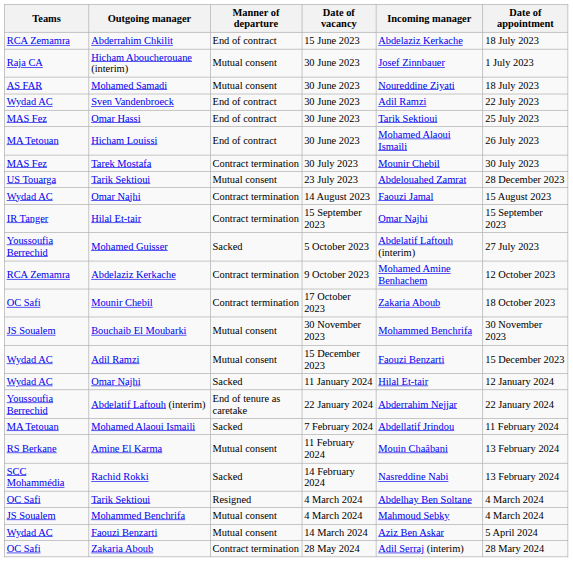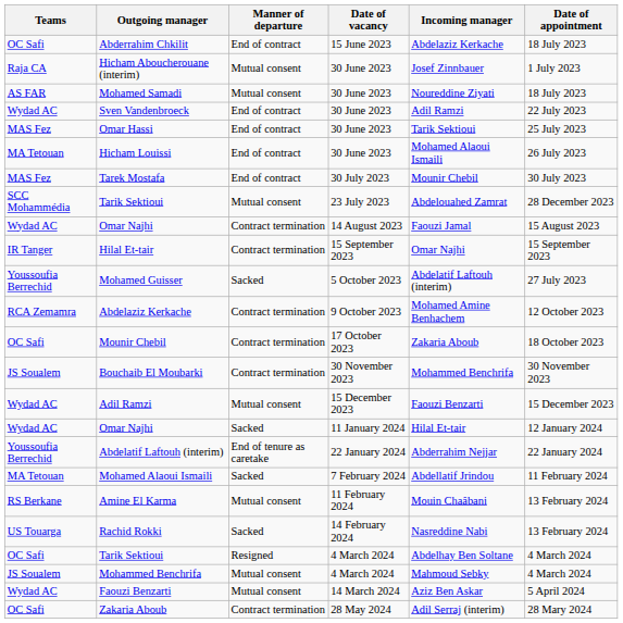Abderrahim Chkilit | Teams: RCA Zemamra -> OC Safi
Tarek Mostafa | Manner of departure: Contract termination -> End of contract
Tarik Sektioui / 23 July 2023 | Teams: US Touarga -> SCC Mohammédia
Bouchaib El Moubarki | Manner of departure: Mutual consent -> Contract termination
Rachid Rokki | Teams: SCC Mohammédia -> US Touarga
